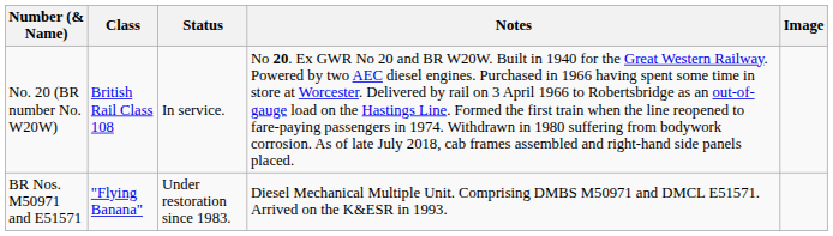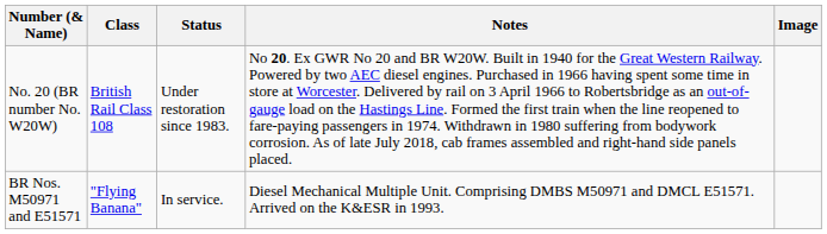No. 20 (BR number No. W20W) | Status: In service. -> Under restoration since 1983.
BR Nos. M50971 and E51571 | Status: Under restoration since 1983. -> In service.
